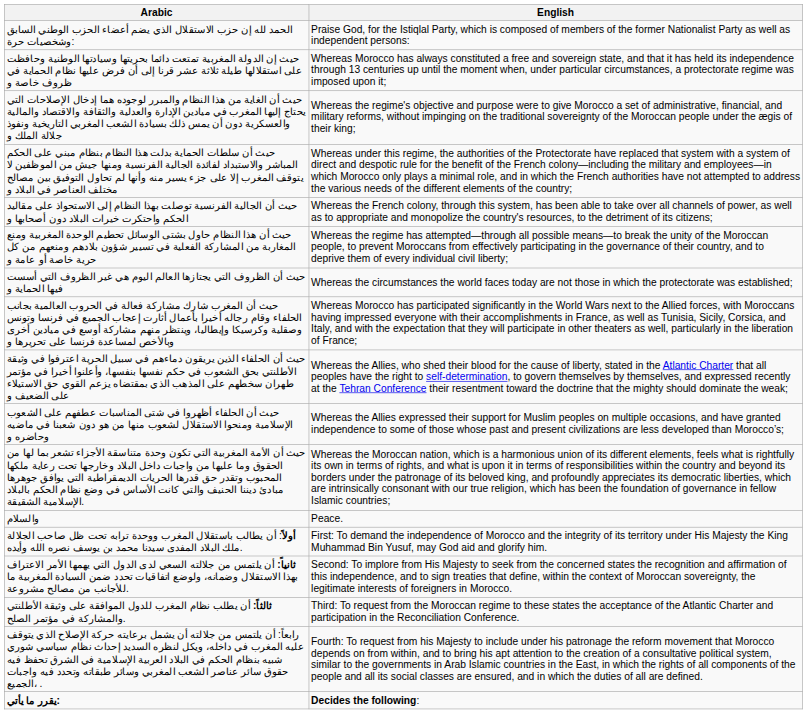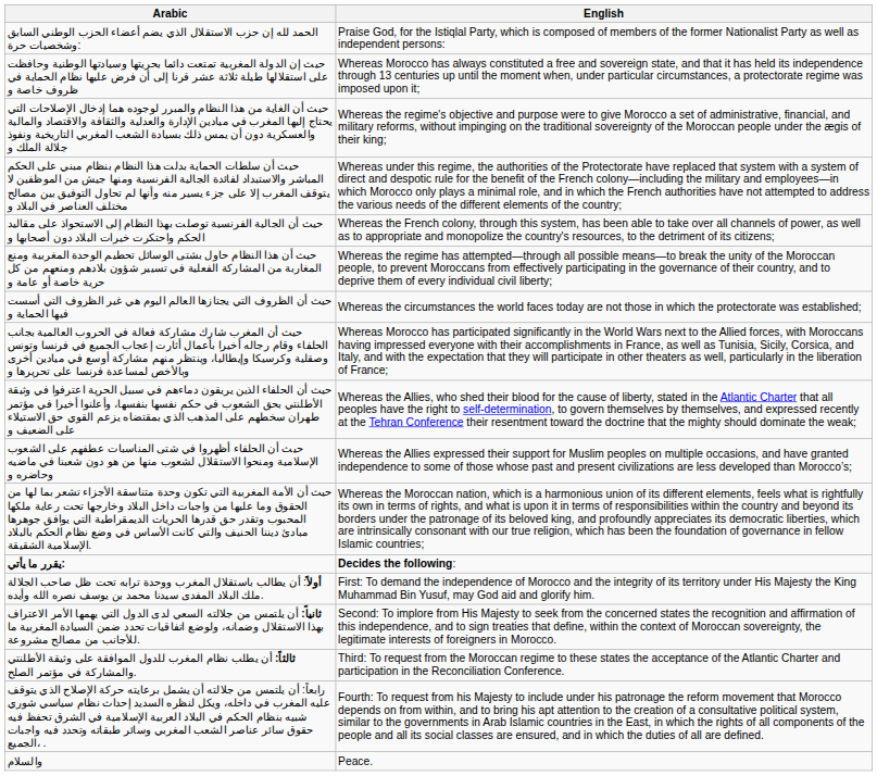rows swapped: يقرر ما يأتي: <-> والسلام
